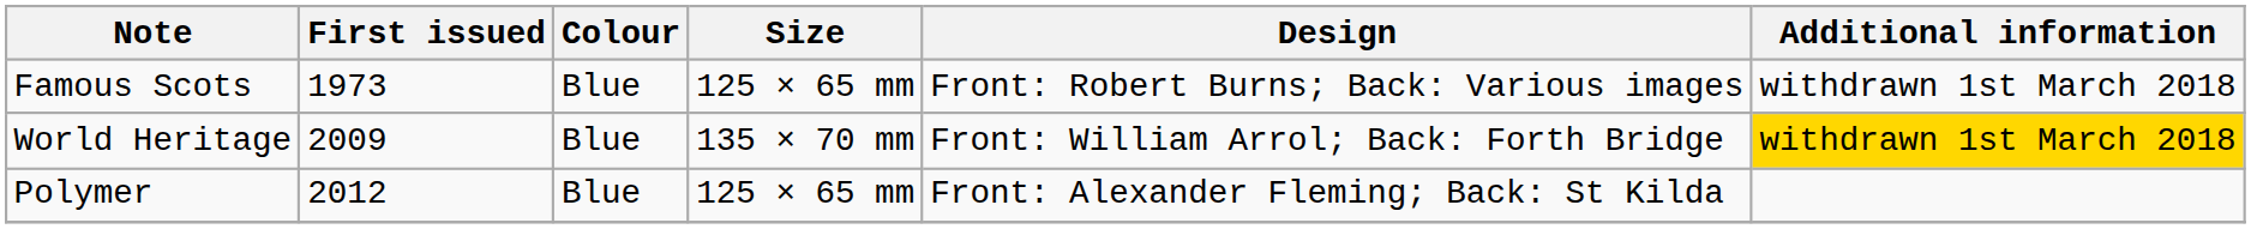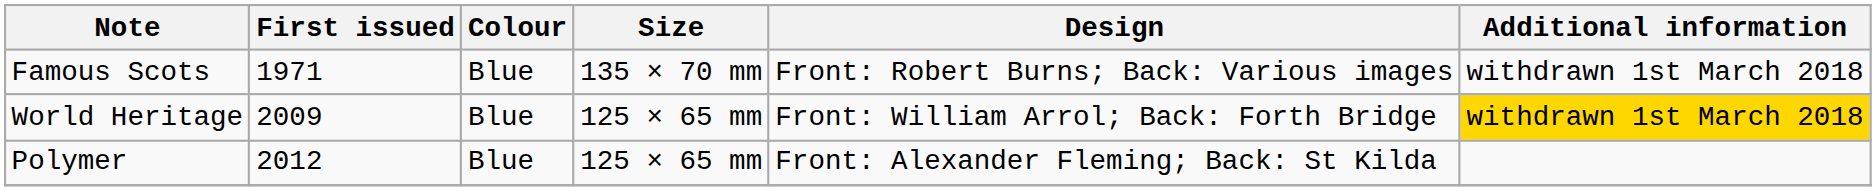Famous Scots | First issued: 1973 -> 1971
Famous Scots | Size: 125 × 65 mm -> 135 × 70 mm
World Heritage | Size: 135 × 70 mm -> 125 × 65 mm
